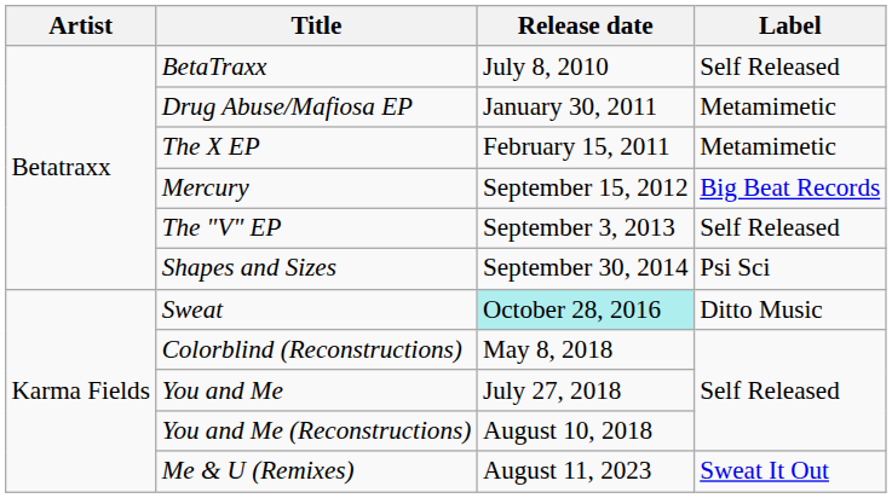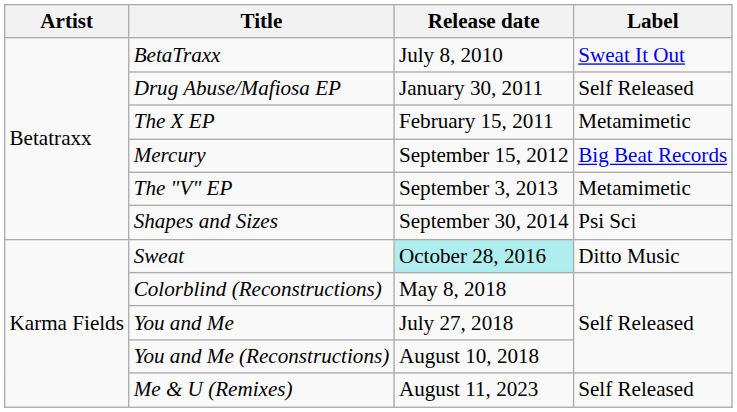BetaTraxx | Label: Self Released -> Sweat It Out
Drug Abuse/Mafiosa EP | Label: Metamimetic -> Self Released
The "V" EP | Label: Self Released -> Metamimetic
Me & U (Remixes) | Label: Sweat It Out -> Self Released
